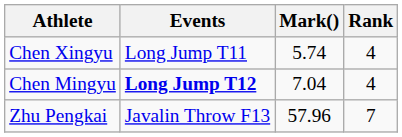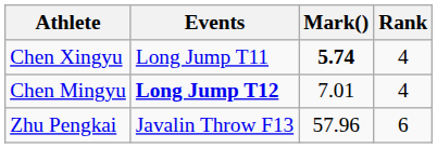Chen Xingyu | Mark(): normal -> bold
Chen Mingyu | Mark(): 7.04 -> 7.01
Zhu Pengkai | Rank: 7 -> 6
